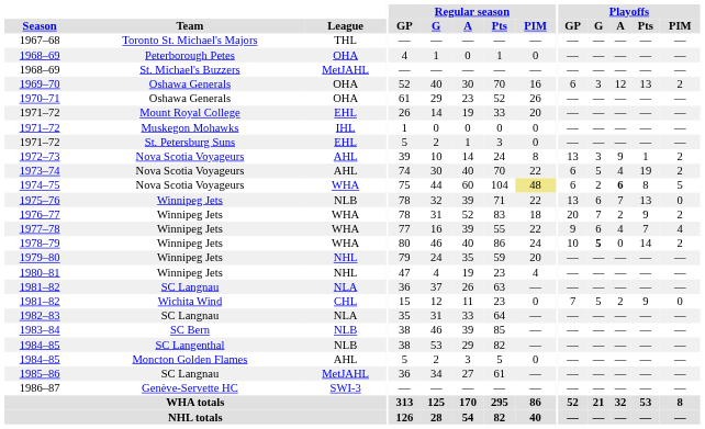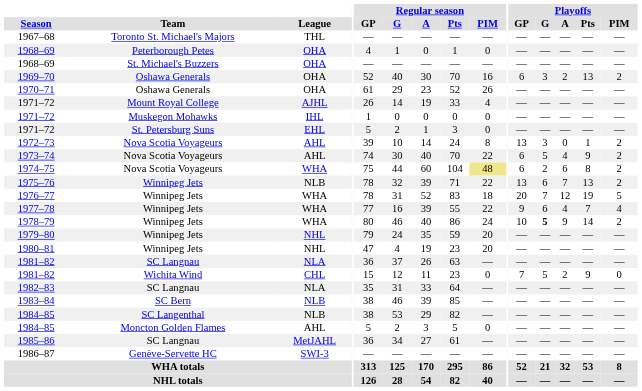1968–69 / St. Michael's Buzzers | League: MetJAHL -> OHA
1969–70 | Playoffs / A: 12 -> 2
1971–72 / Mount Royal College | League: EHL -> AJHL
1971–72 / Mount Royal College | Regular season / PIM: 20 -> 4
1972–73 | Playoffs / A: 9 -> 0
1973–74 | Playoffs / Pts: 19 -> 9
1974–75 | Playoffs / A: bold -> normal
1974–75 | Playoffs / PIM: 5 -> 2
1975–76 | Playoffs / PIM: 0 -> 2
1976–77 | Playoffs / A: 2 -> 12
1976–77 | Playoffs / Pts: 9 -> 19
1976–77 | Playoffs / PIM: 2 -> 5
1978–79 | Playoffs / A: 0 -> 9
1980–81 | Regular season / PIM: 4 -> 20
